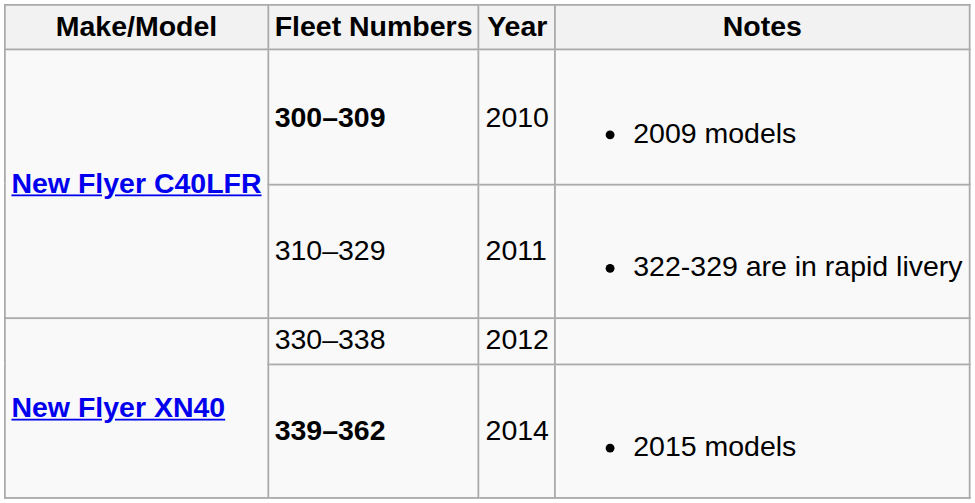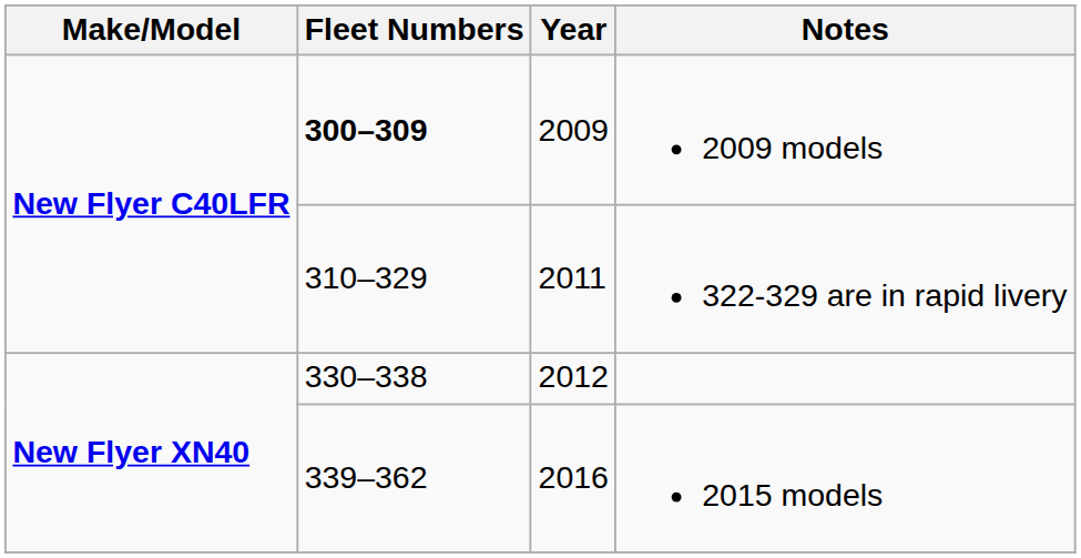2009 models | Year: 2010 -> 2009
2015 models | Fleet Numbers: bold -> normal
2015 models | Year: 2014 -> 2016
